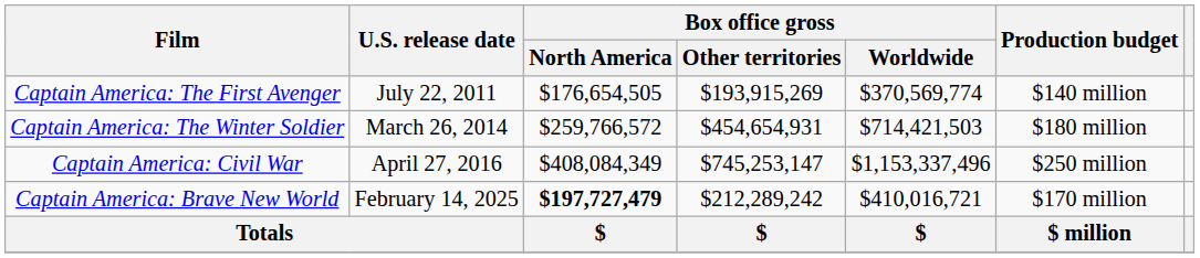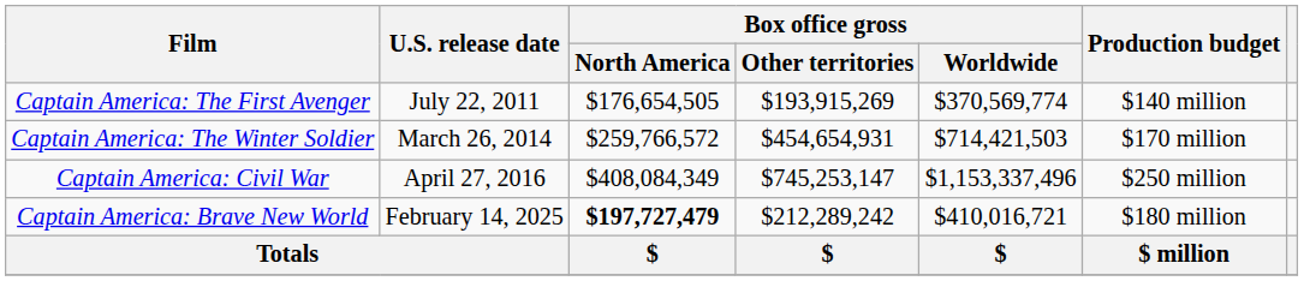Captain America: The Winter Soldier | Production budget: $180 million -> $170 million
Captain America: Brave New World | Production budget: $170 million -> $180 million
